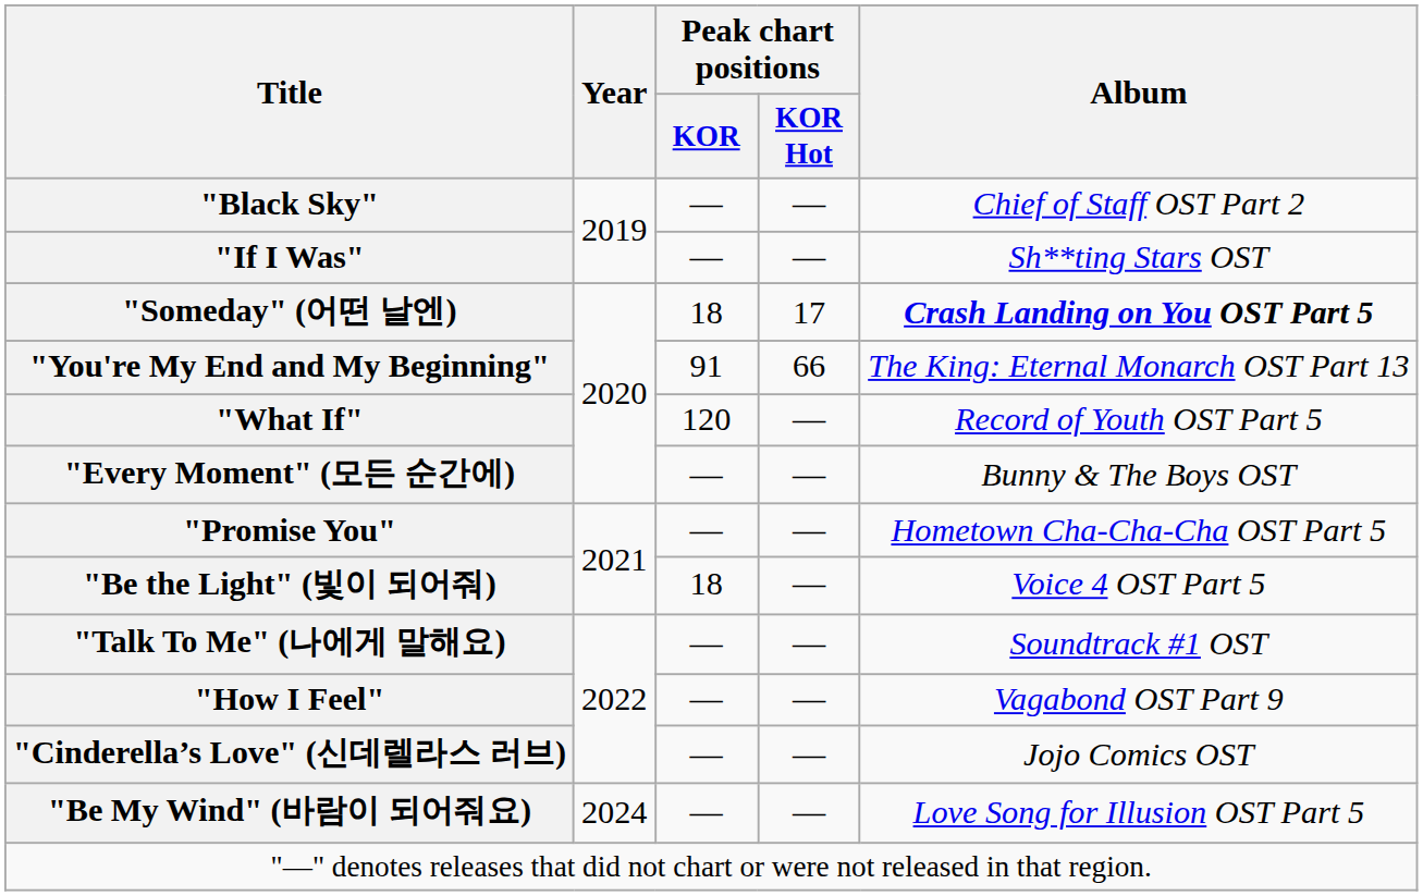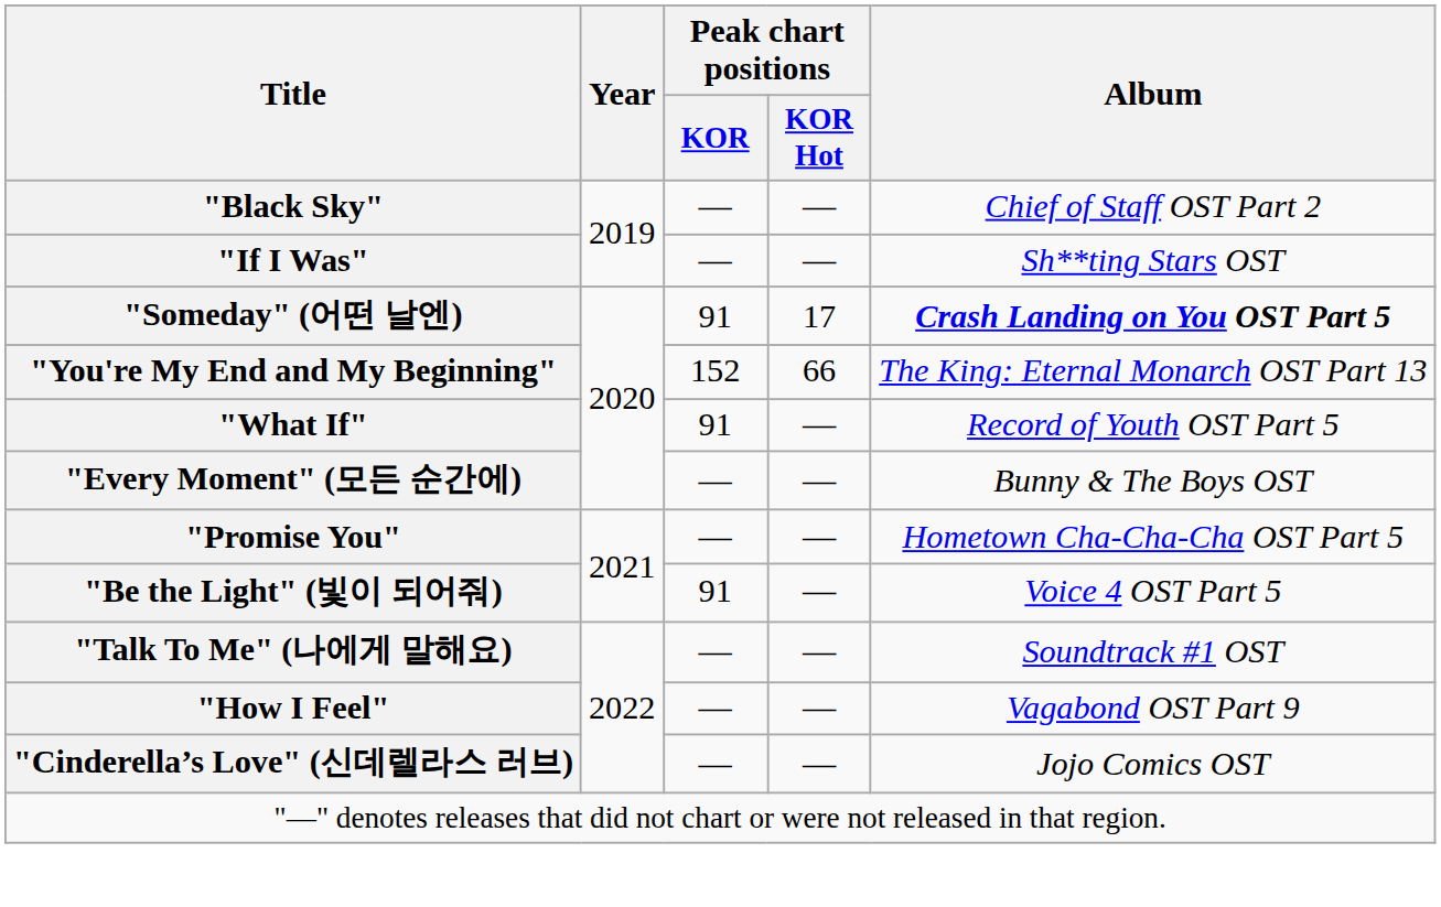"Someday" (어떤 날엔) | Peak chart positions / KOR: 18 -> 91
"You're My End and My Beginning" | Peak chart positions / KOR: 91 -> 152
"What If" | Peak chart positions / KOR: 120 -> 91
"Be the Light" (빛이 되어줘) | Peak chart positions / KOR: 18 -> 91
- row: "Be My Wind" (바람이 되어줘요) | 2024 | — | — | Love Song for Illusion OST Part 5
